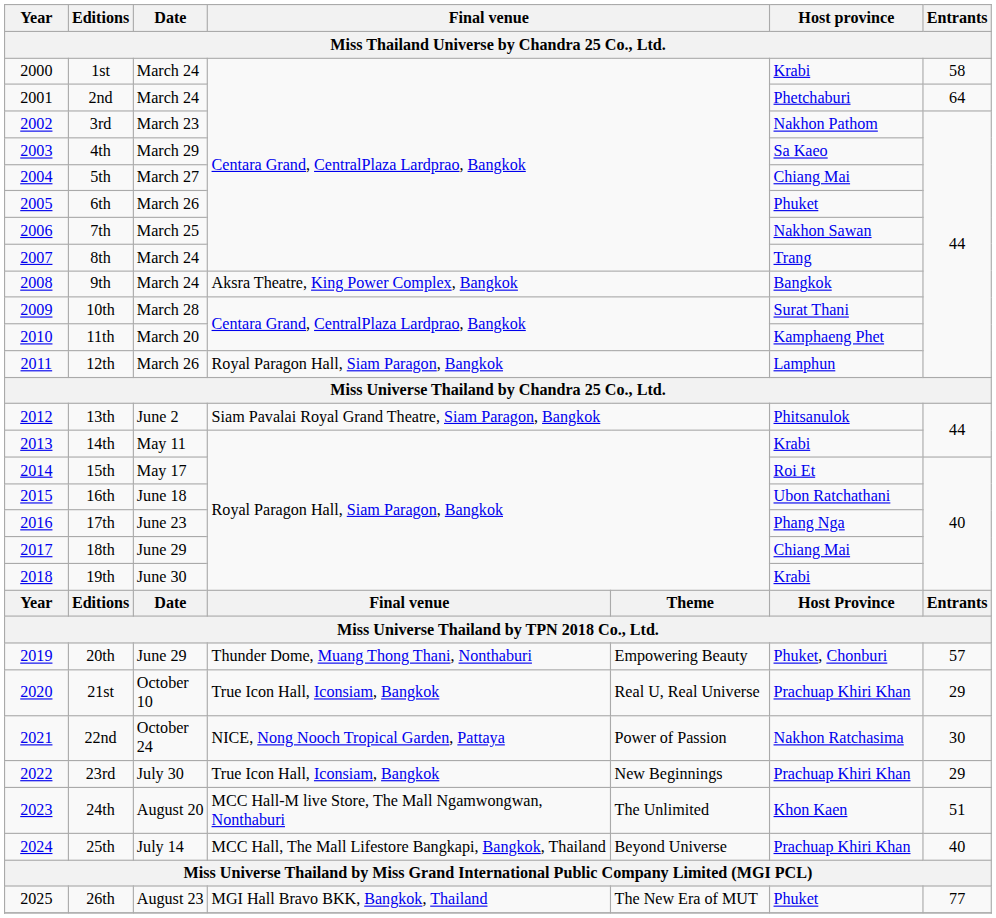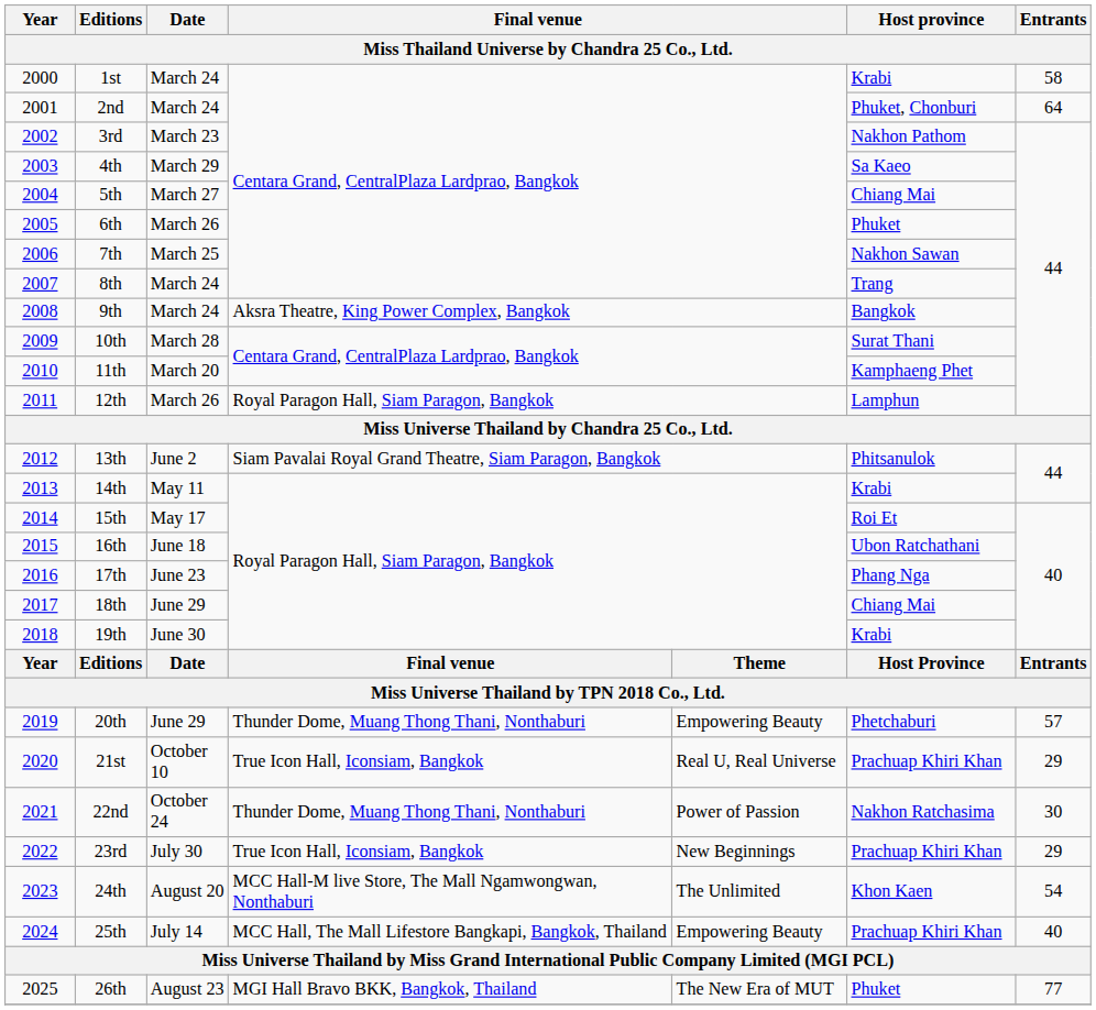2nd | Host province: Phetchaburi -> Phuket, Chonburi
20th | Host province: Phuket, Chonburi -> Phetchaburi
22nd | column 4: NICE, Nong Nooch Tropical Garden, Pattaya -> Thunder Dome, Muang Thong Thani, Nonthaburi
24th | Entrants: 51 -> 54
25th | column 5: Beyond Universe -> Empowering Beauty
